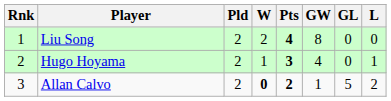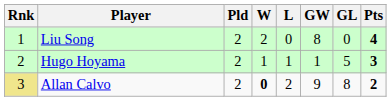columns swapped: L <-> Pts
Hugo Hoyama | GW: 4 -> 1
Hugo Hoyama | GL: 0 -> 5
Allan Calvo | Rnk: no background -> khaki background
Allan Calvo | GW: 1 -> 9
Allan Calvo | GL: 5 -> 8
